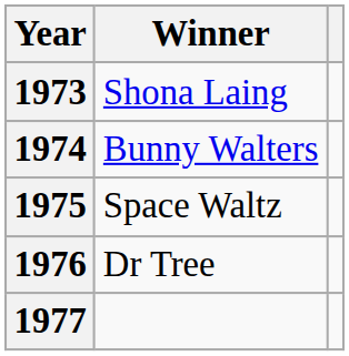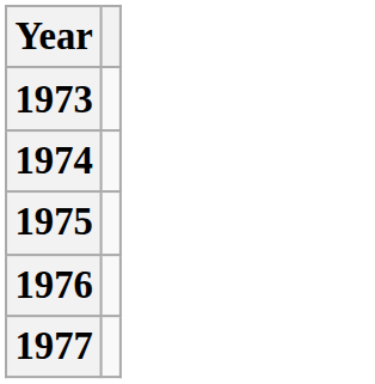- column: Winner | Shona Laing | Bunny Walters | Space Waltz | Dr Tree
